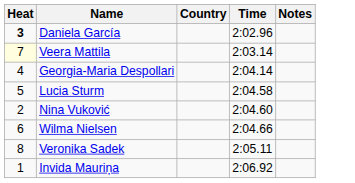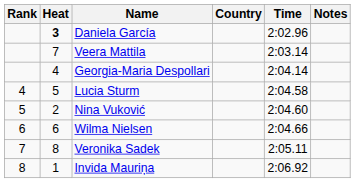+ column: Rank | 4 | 5 | 6 | 7 | 8
Veera Mattila | Heat: lightyellow background -> no background
